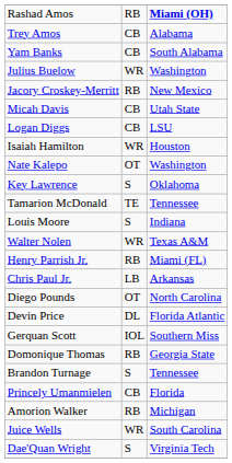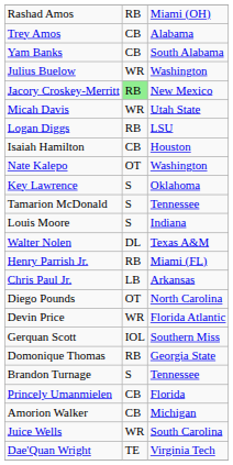Rashad Amos | column 3: bold -> normal
Jacory Croskey-Merritt | column 2: no background -> lightgreen background
Micah Davis | column 2: CB -> WR
Logan Diggs | column 2: CB -> RB
Isaiah Hamilton | column 2: WR -> CB
Tamarion McDonald | column 2: TE -> S
Walter Nolen | column 2: WR -> DL
Devin Price | column 2: DL -> WR
Amorion Walker | column 2: RB -> CB
Dae'Quan Wright | column 2: S -> TE
